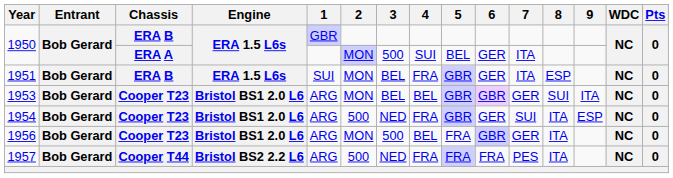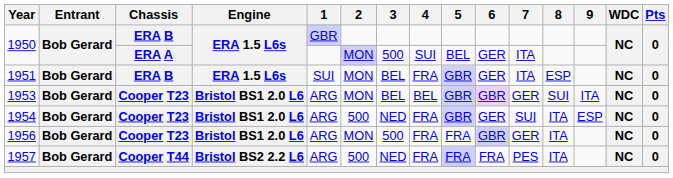1956 | 4: BEL -> FRA
